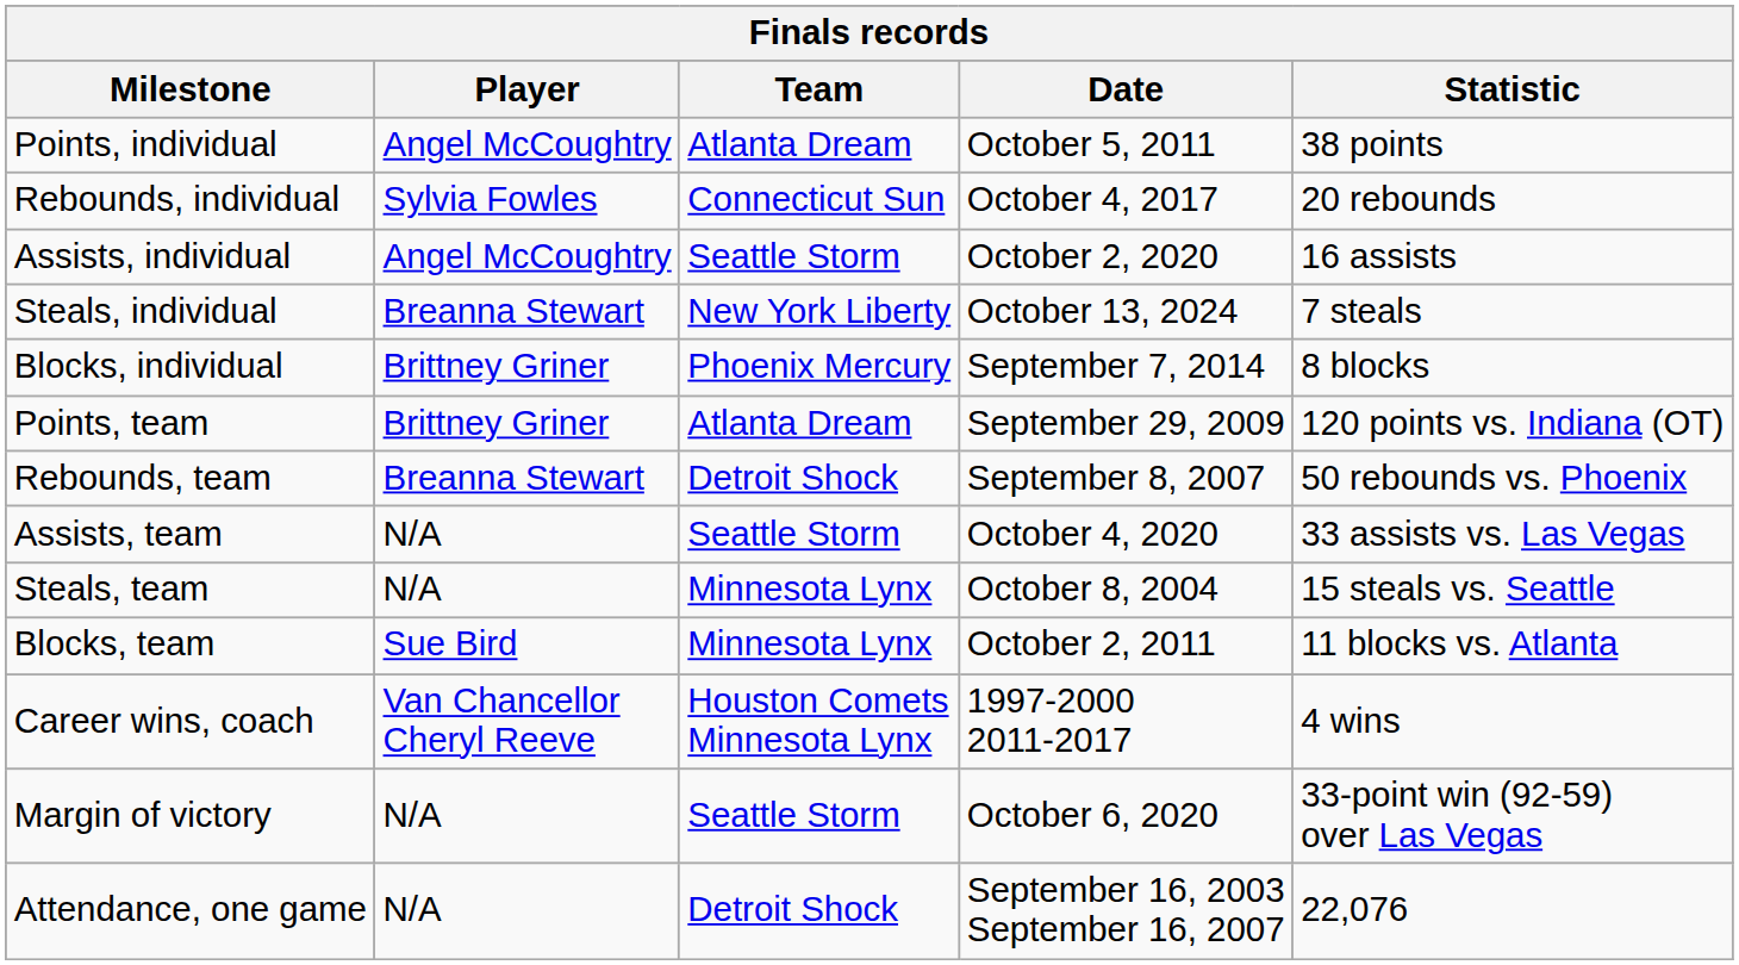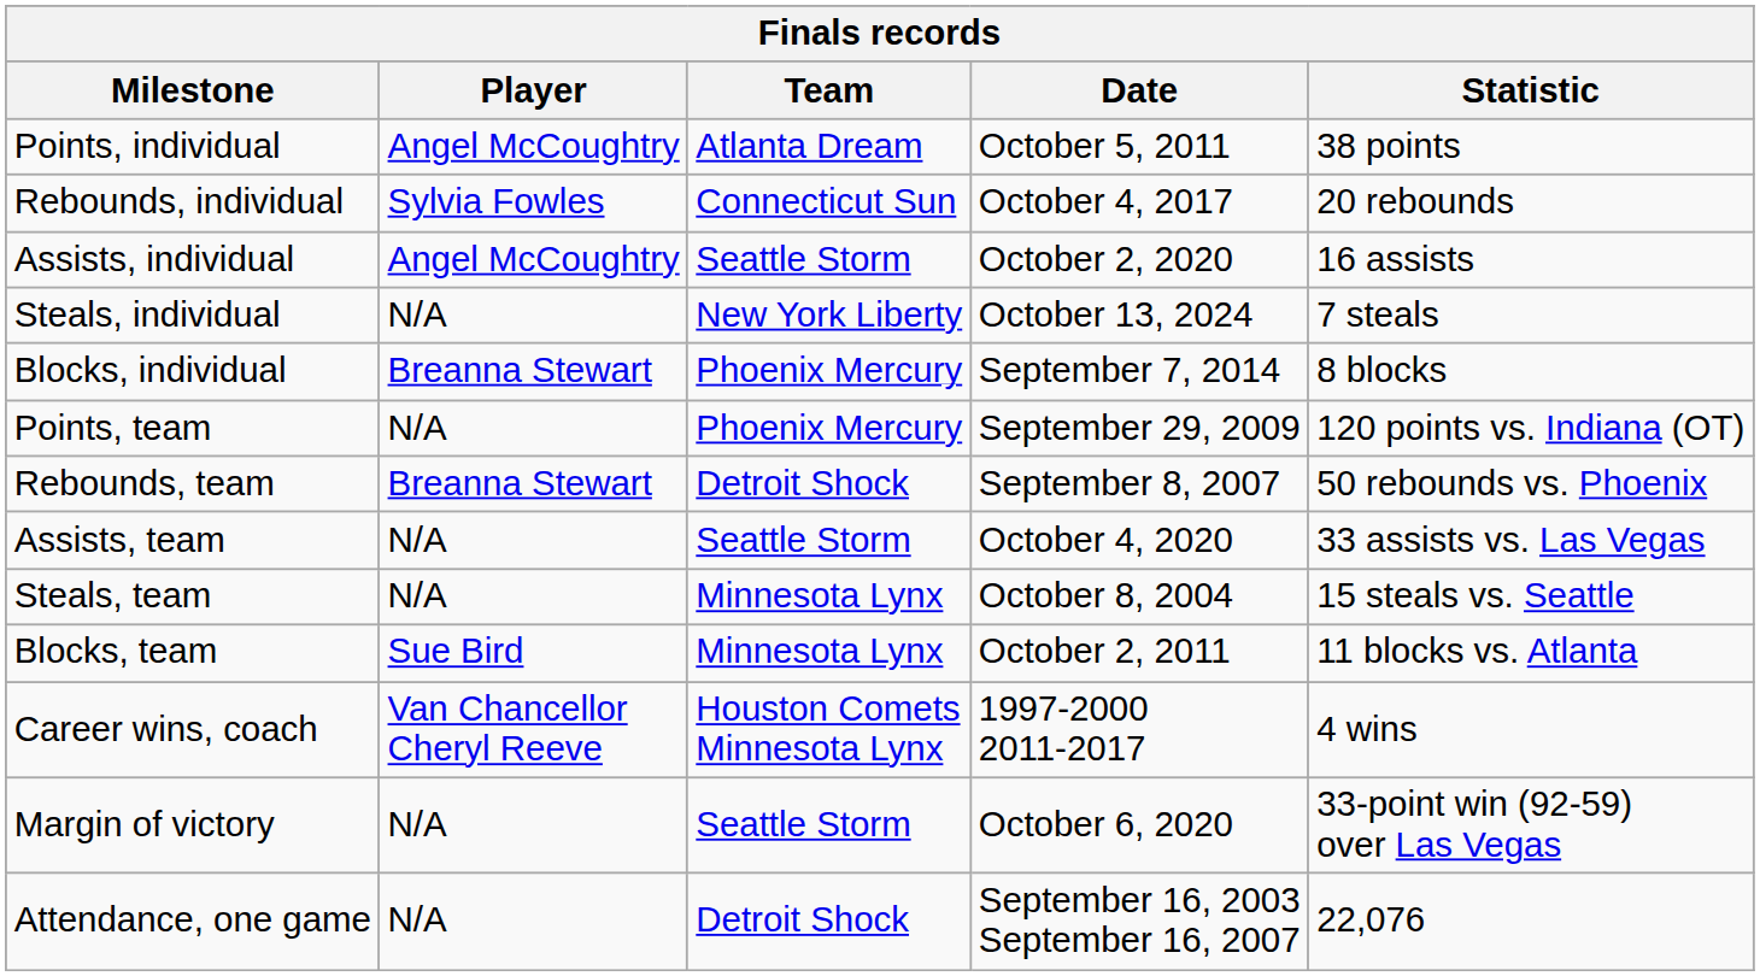Steals, individual | Player: Breanna Stewart -> N/A
Blocks, individual | Player: Brittney Griner -> Breanna Stewart
Points, team | Player: Brittney Griner -> N/A
Points, team | Team: Atlanta Dream -> Phoenix Mercury
